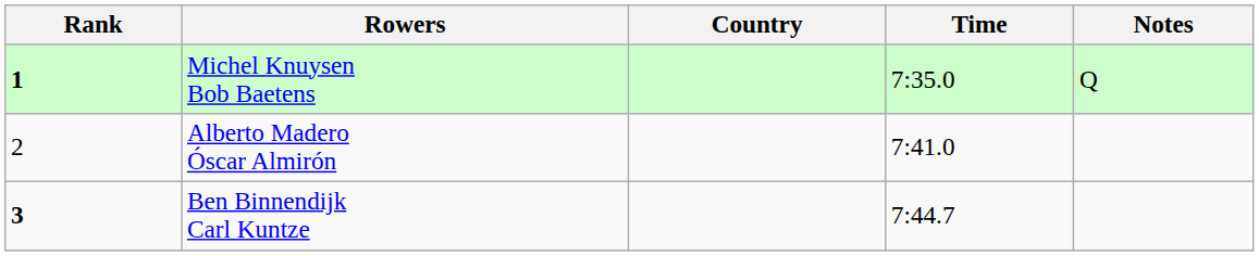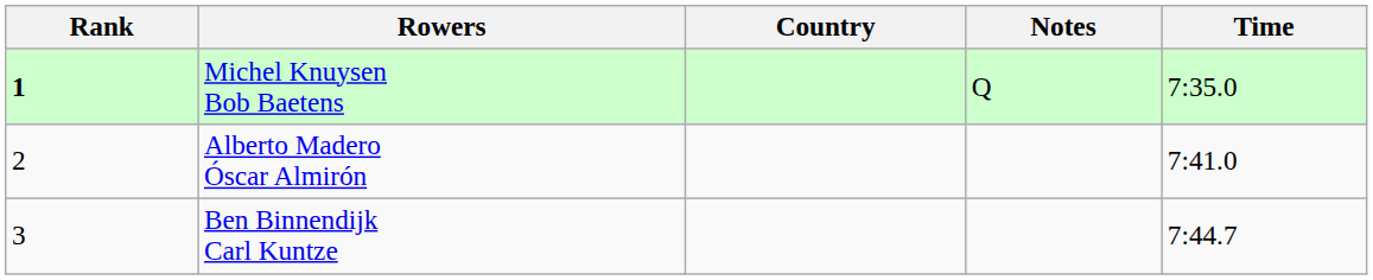columns swapped: Time <-> Notes
Ben Binnendijk Carl Kuntze | Rank: bold -> normal
